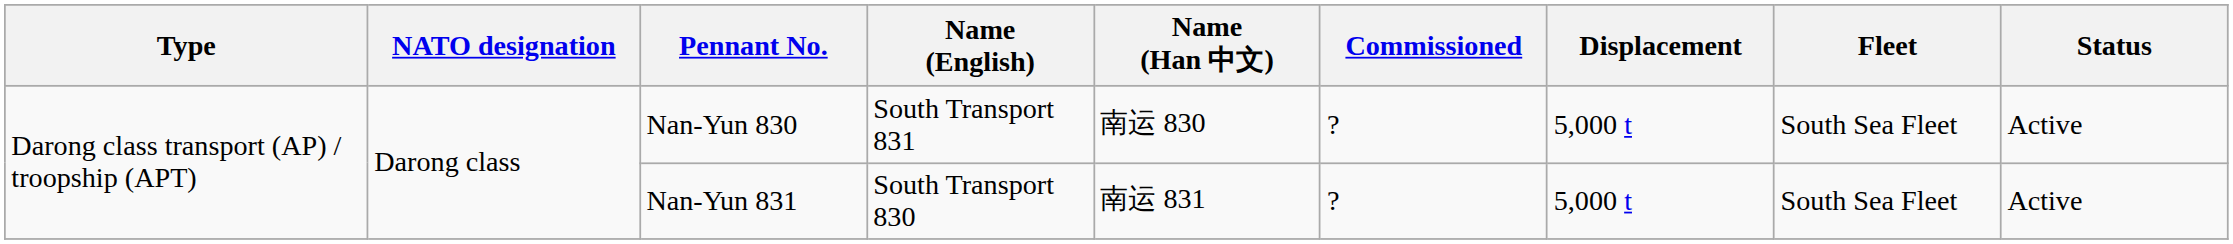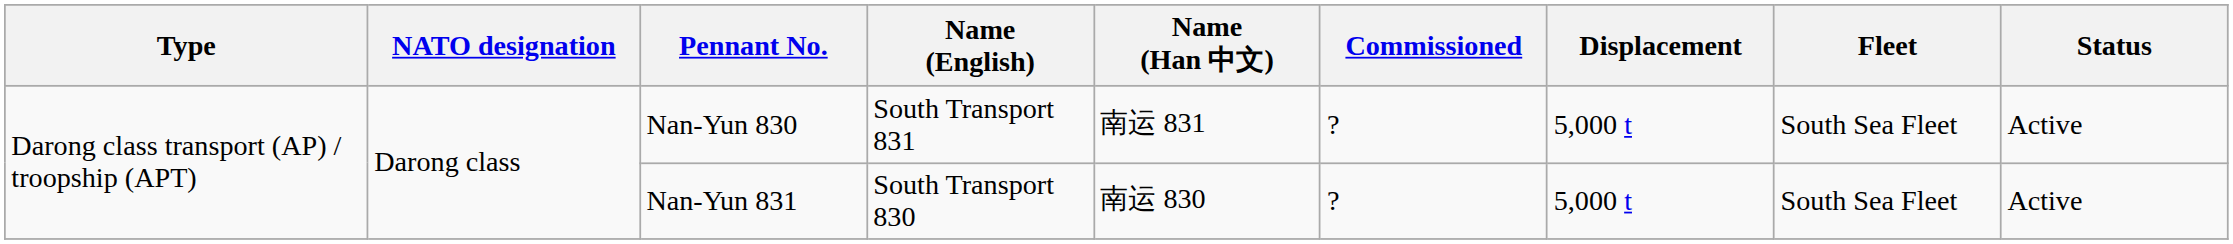Nan-Yun 830 | Name (Han 中文): 南运 830 -> 南运 831
Nan-Yun 831 | Name (Han 中文): 南运 831 -> 南运 830
